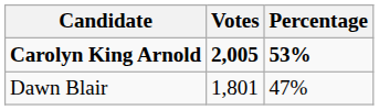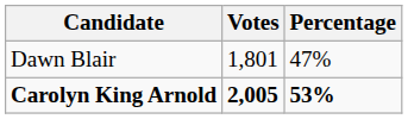rows swapped: Carolyn King Arnold <-> Dawn Blair
